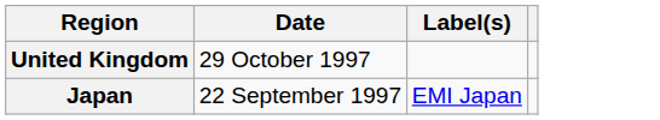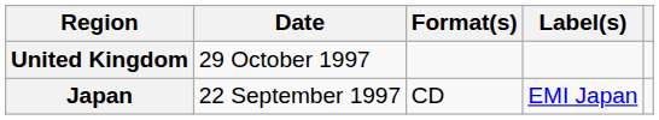+ column: Format(s) | CD
